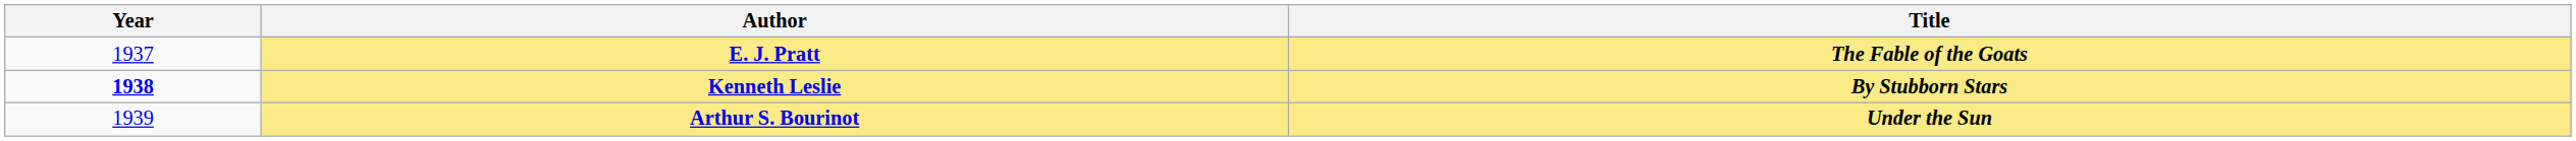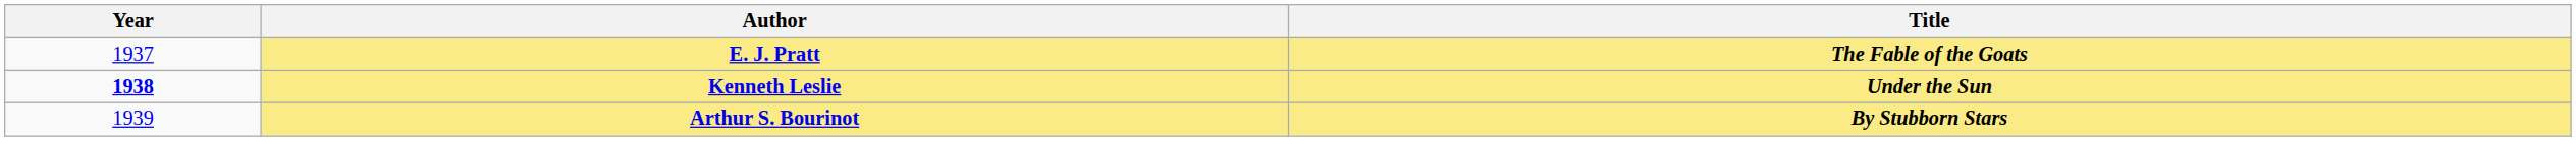Kenneth Leslie | Title: By Stubborn Stars -> Under the Sun
Arthur S. Bourinot | Title: Under the Sun -> By Stubborn Stars
